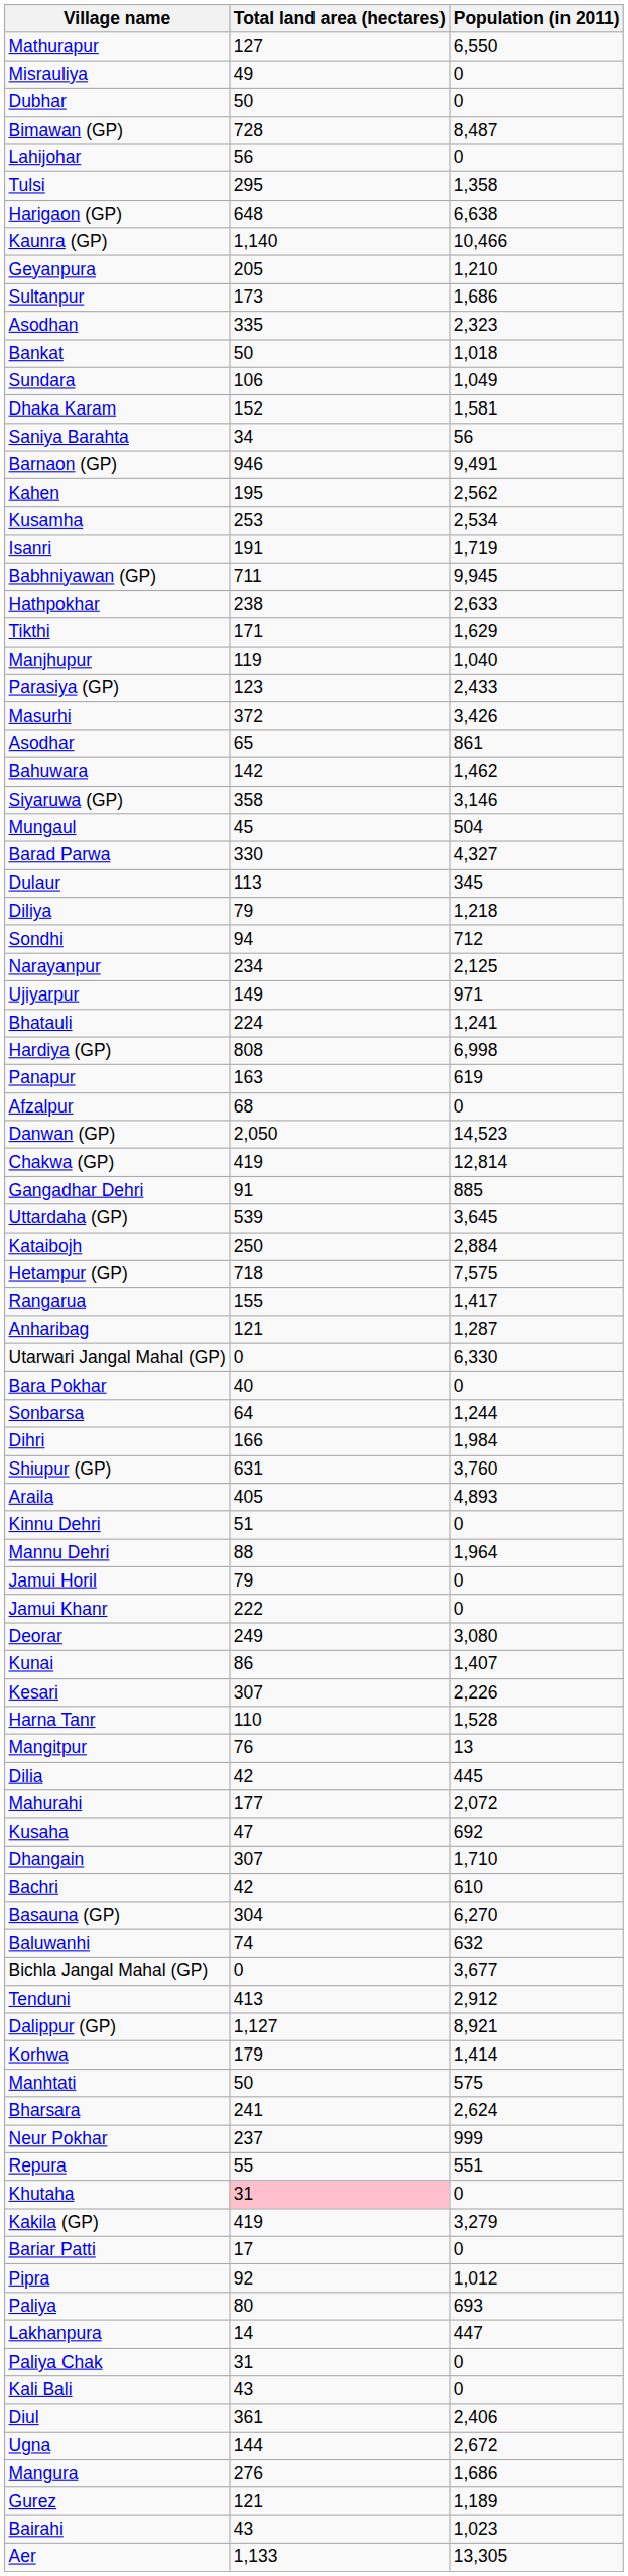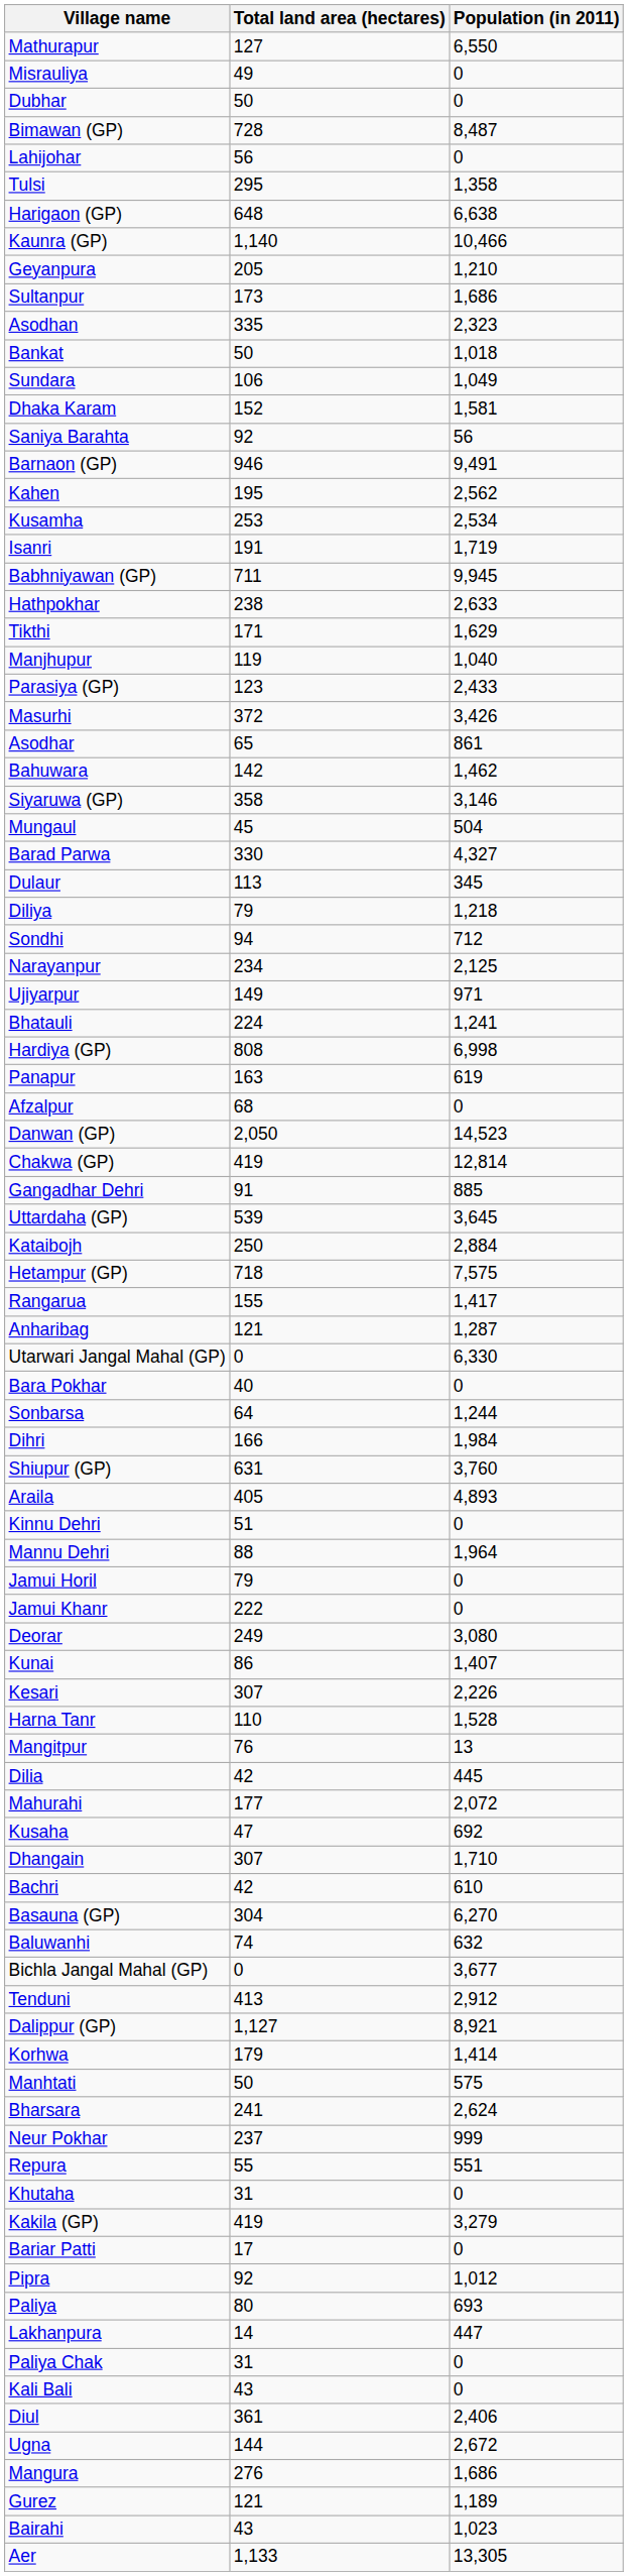Saniya Barahta | Total land area (hectares): 34 -> 92
Khutaha | Total land area (hectares): pink background -> no background
